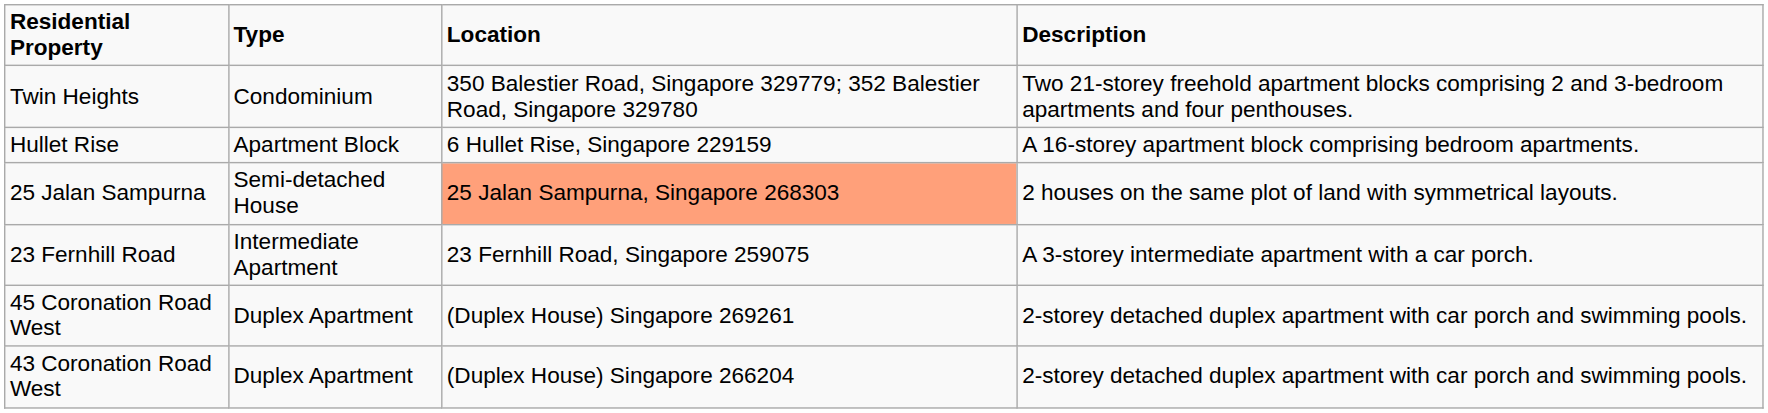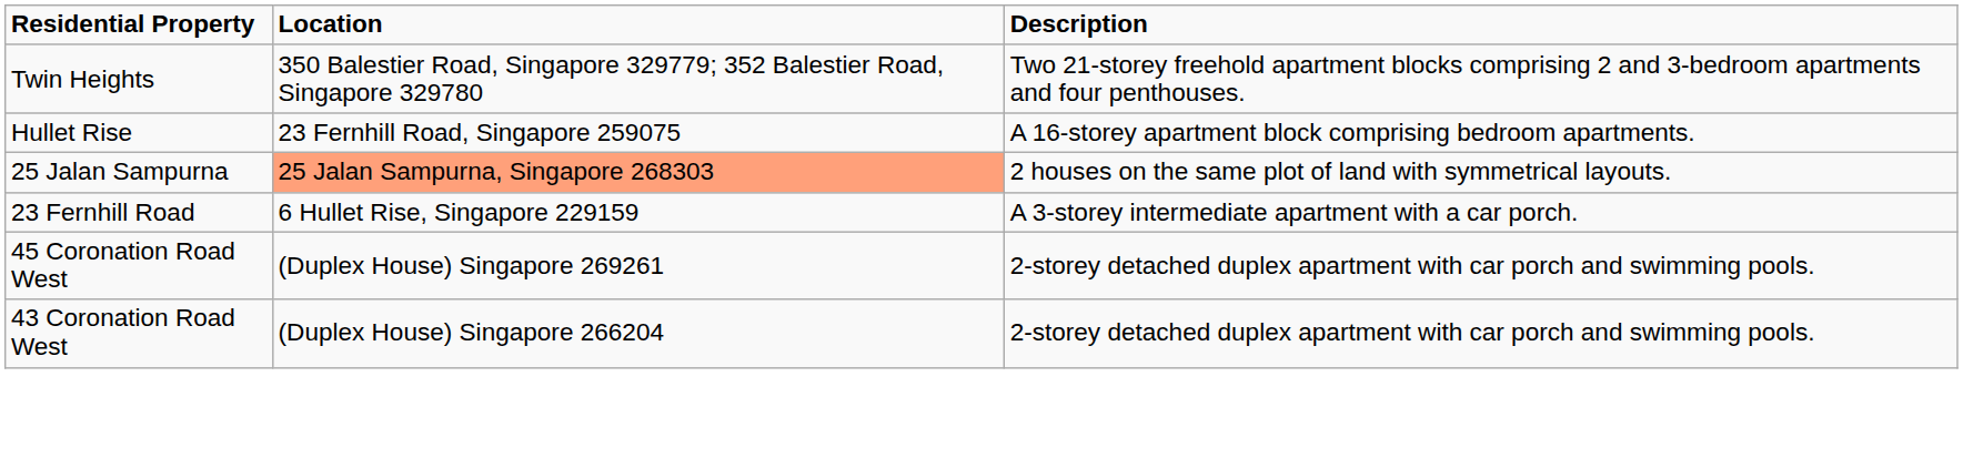- column: Type | Condominium | Apartment Block | Semi-detached House | Intermediate Apartment | Duplex Apartment | Duplex Apartment
Hullet Rise | Location: 6 Hullet Rise, Singapore 229159 -> 23 Fernhill Road, Singapore 259075
23 Fernhill Road | Location: 23 Fernhill Road, Singapore 259075 -> 6 Hullet Rise, Singapore 229159
